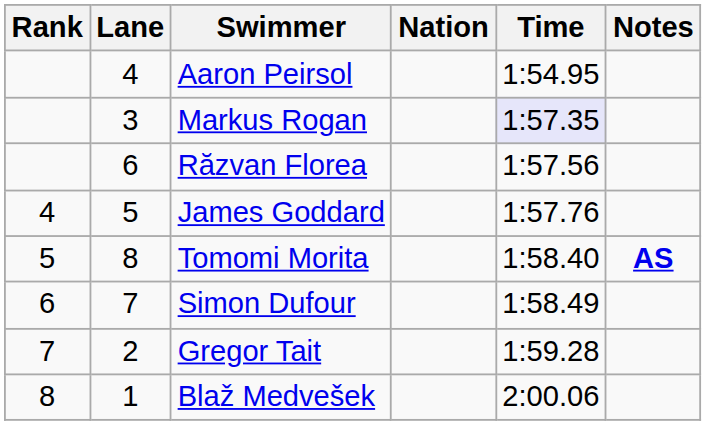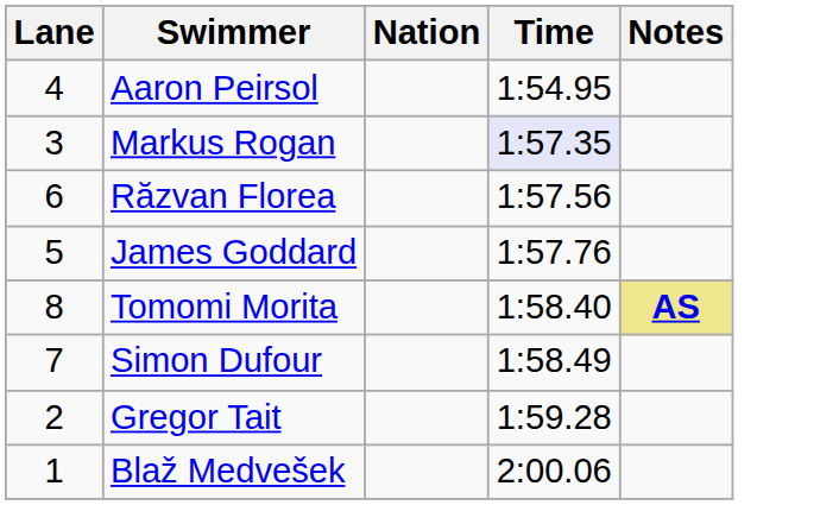- column: Rank | 4 | 5 | 6 | 7 | 8
Tomomi Morita | Notes: no background -> khaki background
